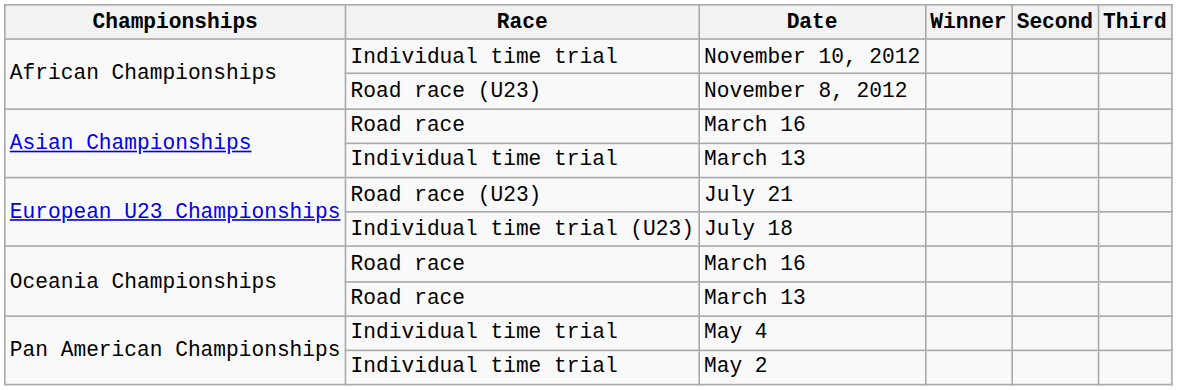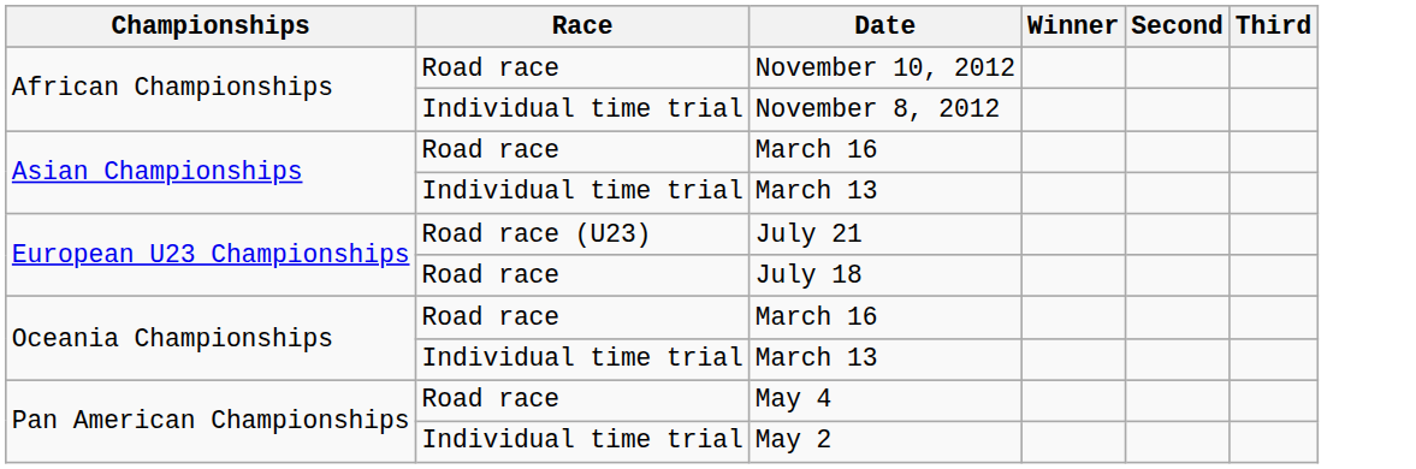November 10, 2012 | Race: Individual time trial -> Road race
November 8, 2012 | Race: Road race (U23) -> Individual time trial
July 18 | Race: Individual time trial (U23) -> Road race
Oceania Championships / March 13 | Race: Road race -> Individual time trial
May 4 | Race: Individual time trial -> Road race
